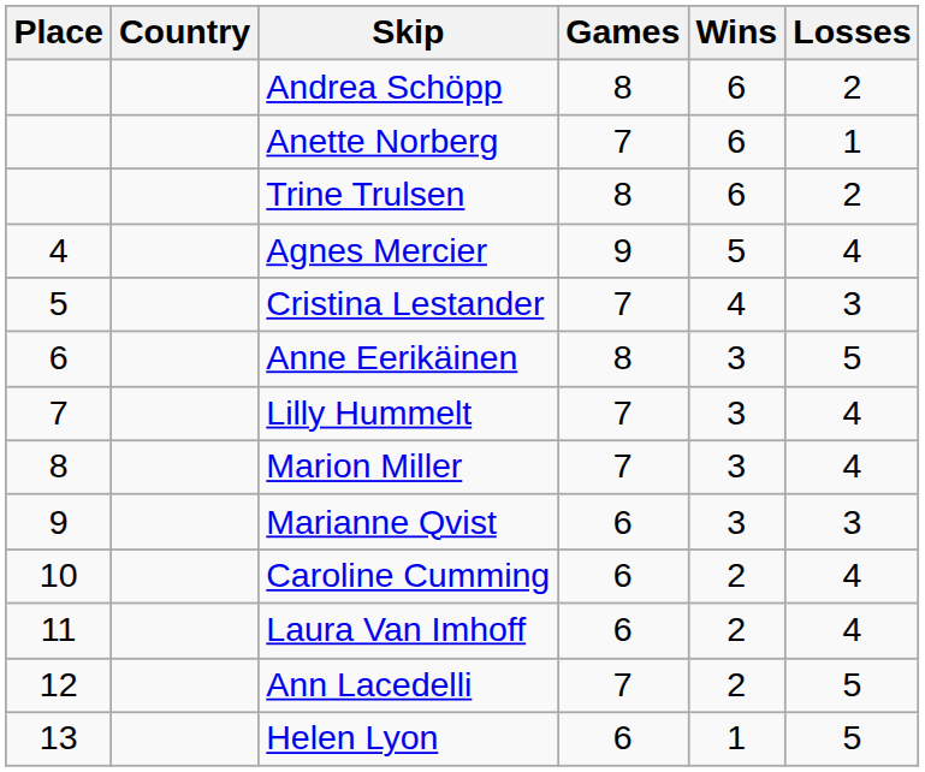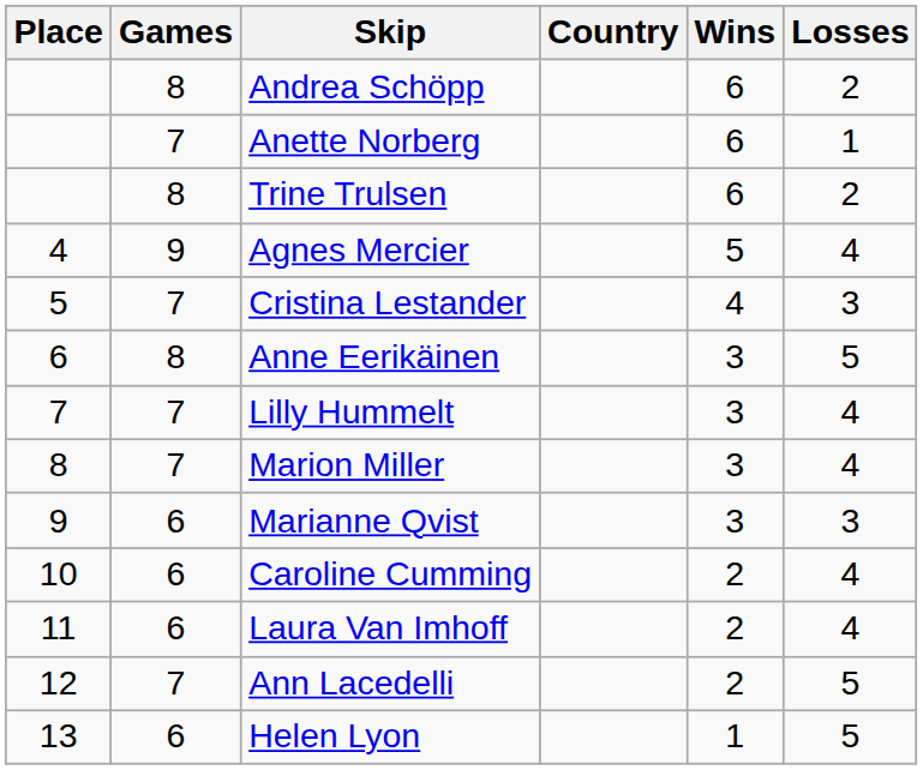columns swapped: Country <-> Games
